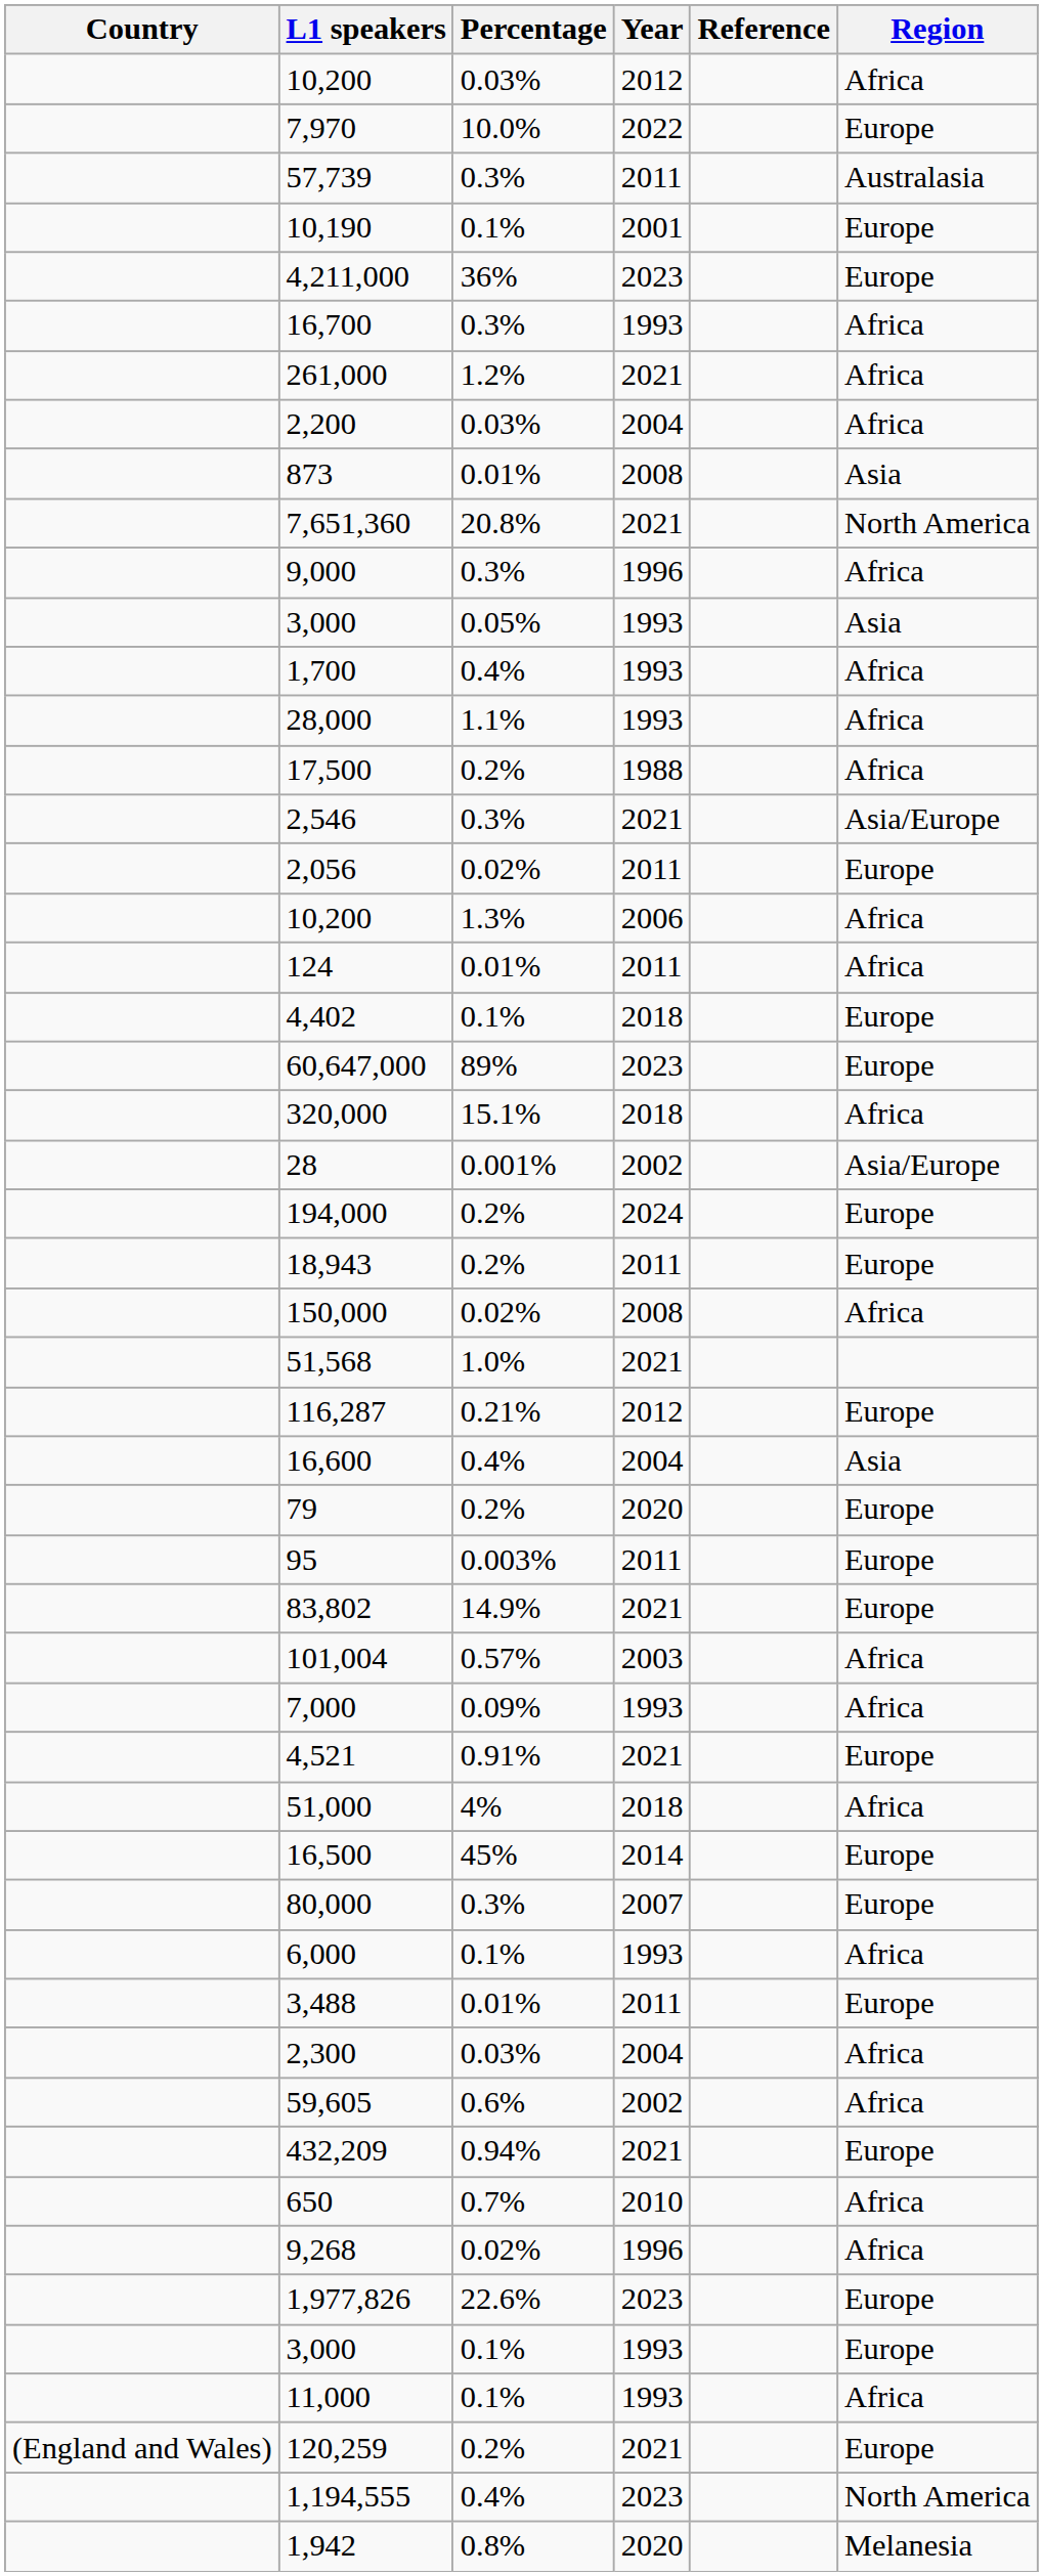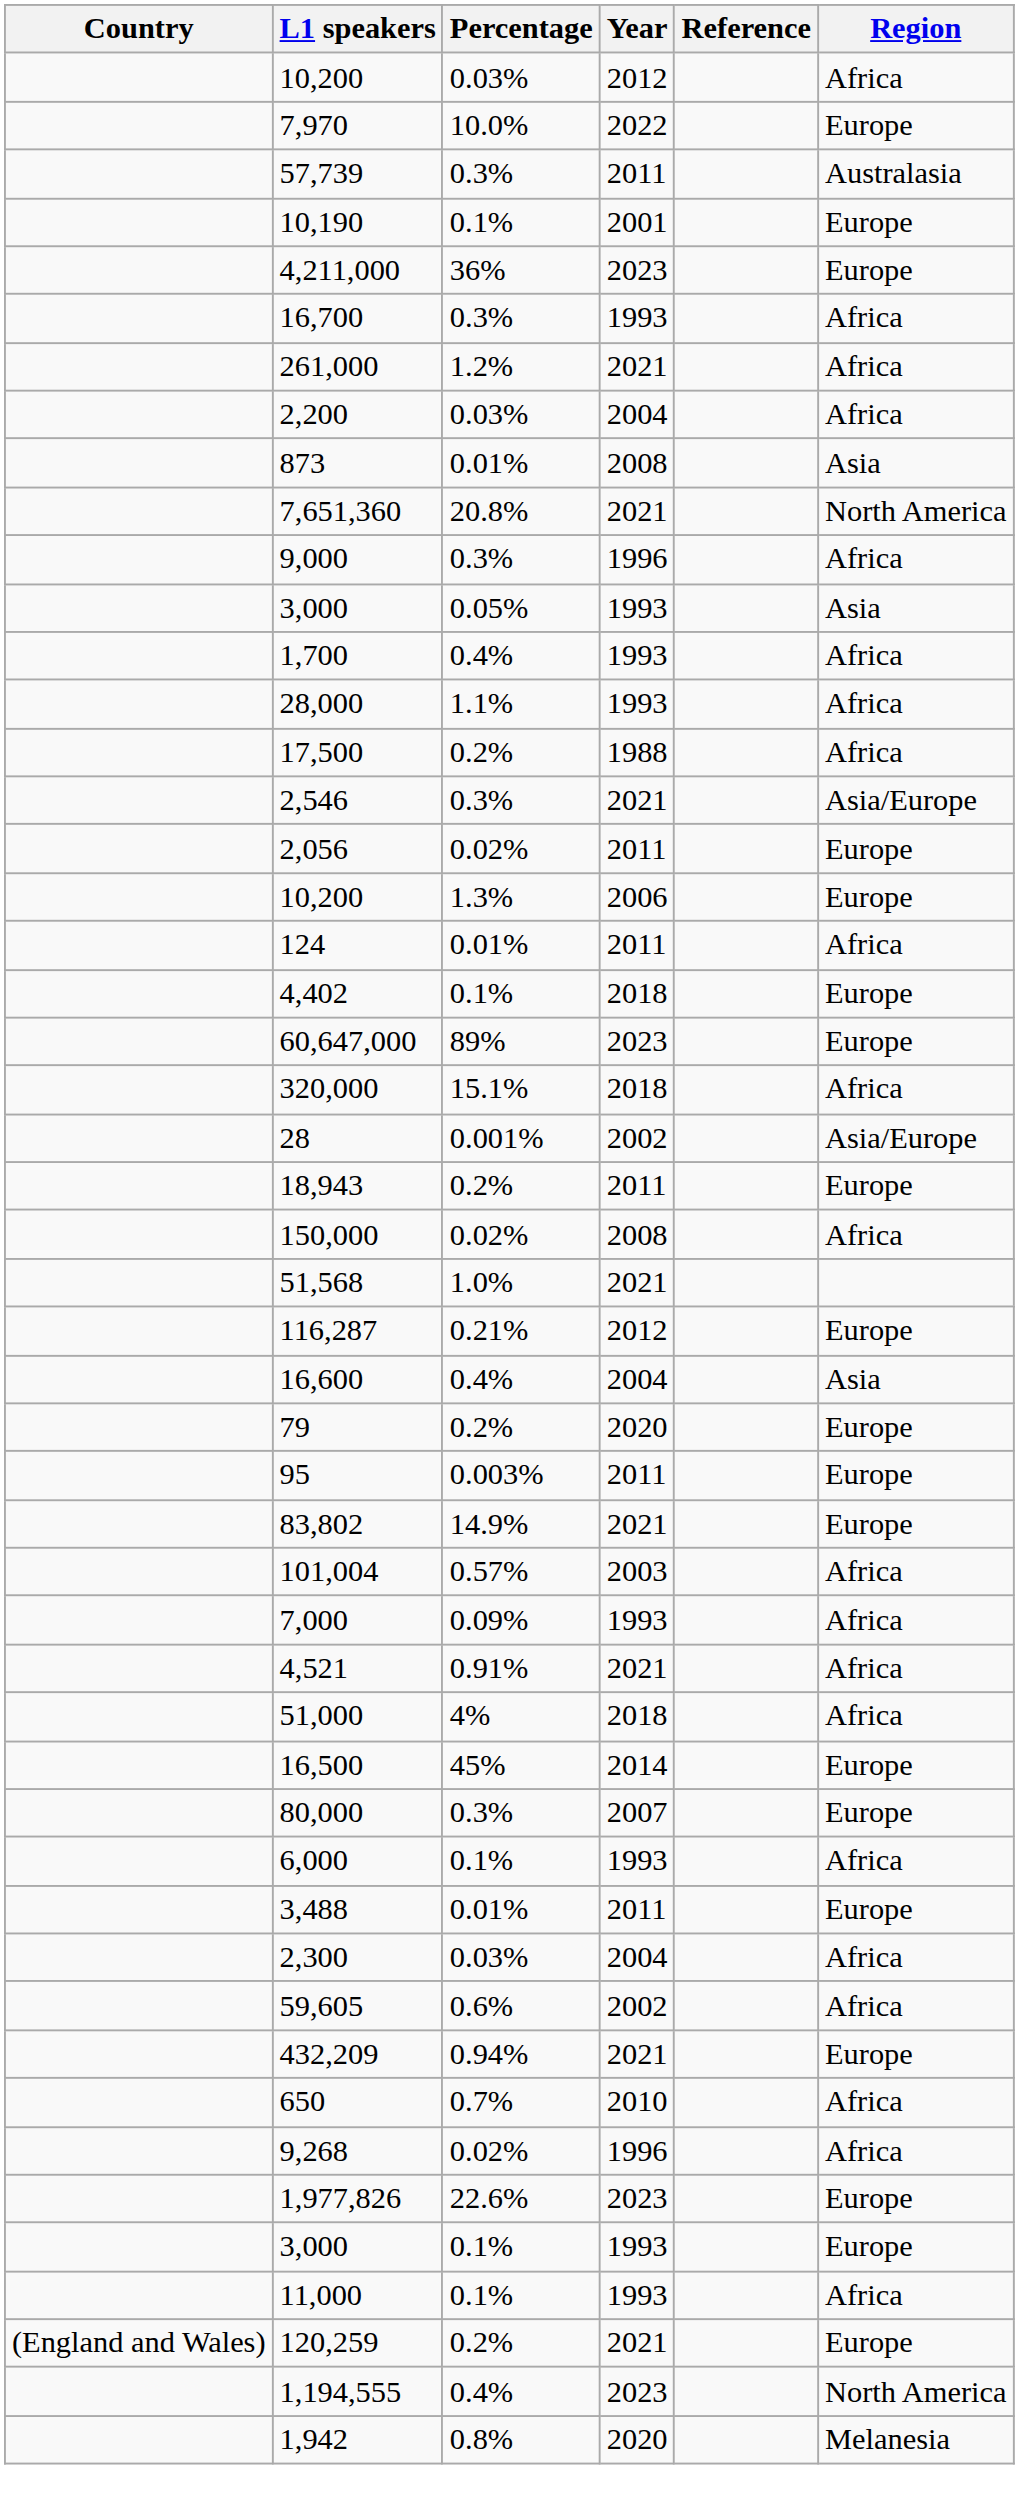10,200 / 1.3% | Region: Africa -> Europe
- row: 194,000 | 0.2% | 2024 | Europe
4,521 | Region: Europe -> Africa
